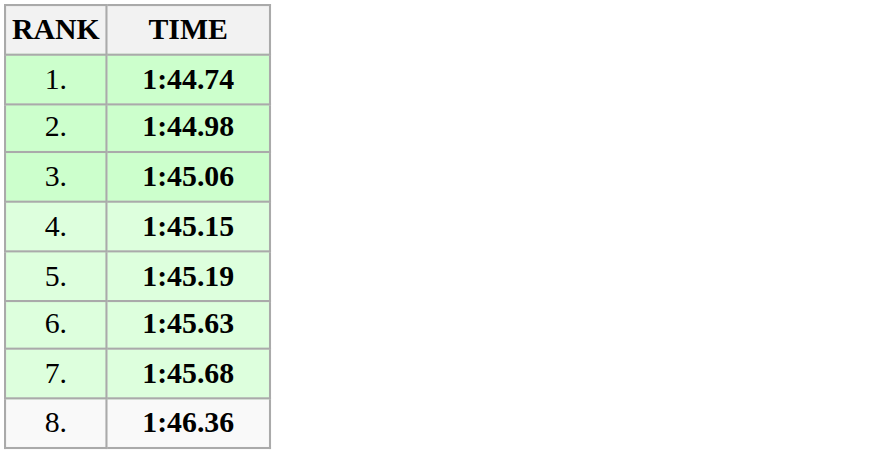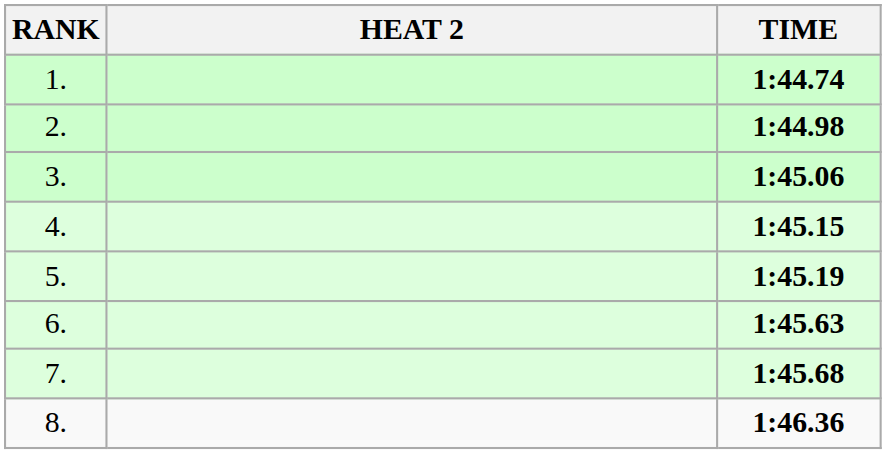+ column: HEAT 2
